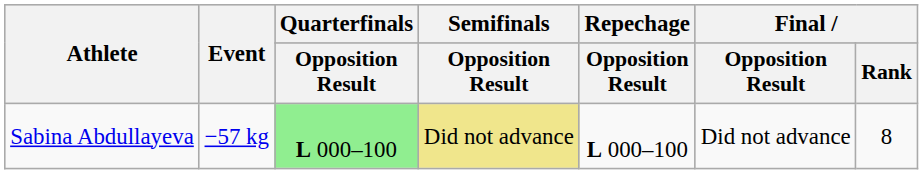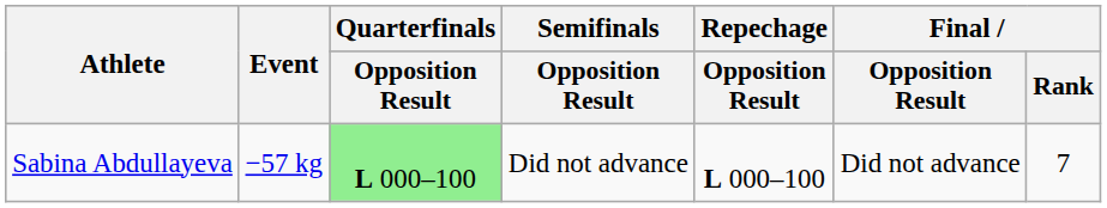Sabina Abdullayeva | Semifinals / Opposition Result: khaki background -> no background
Sabina Abdullayeva | Final / Rank: 8 -> 7
